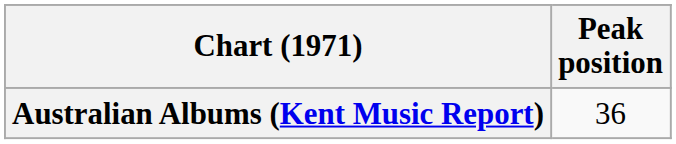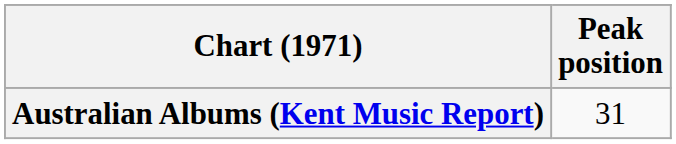Australian Albums (Kent Music Report) | Peak position: 36 -> 31
